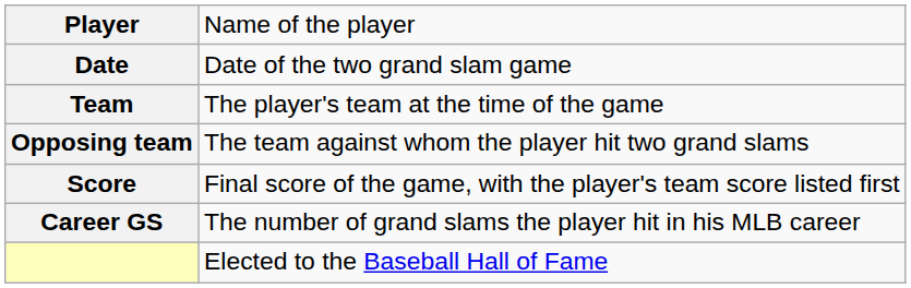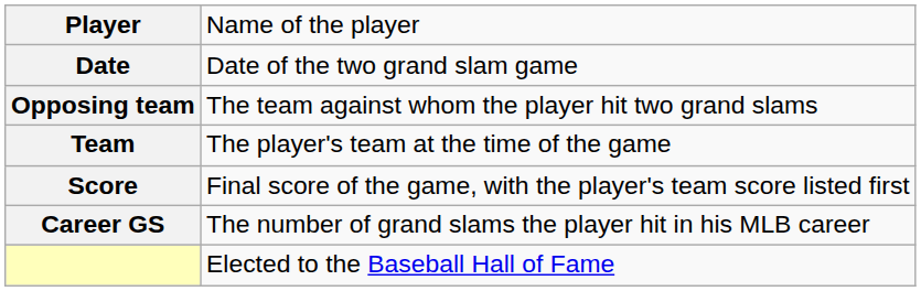rows swapped: Team <-> Opposing team
